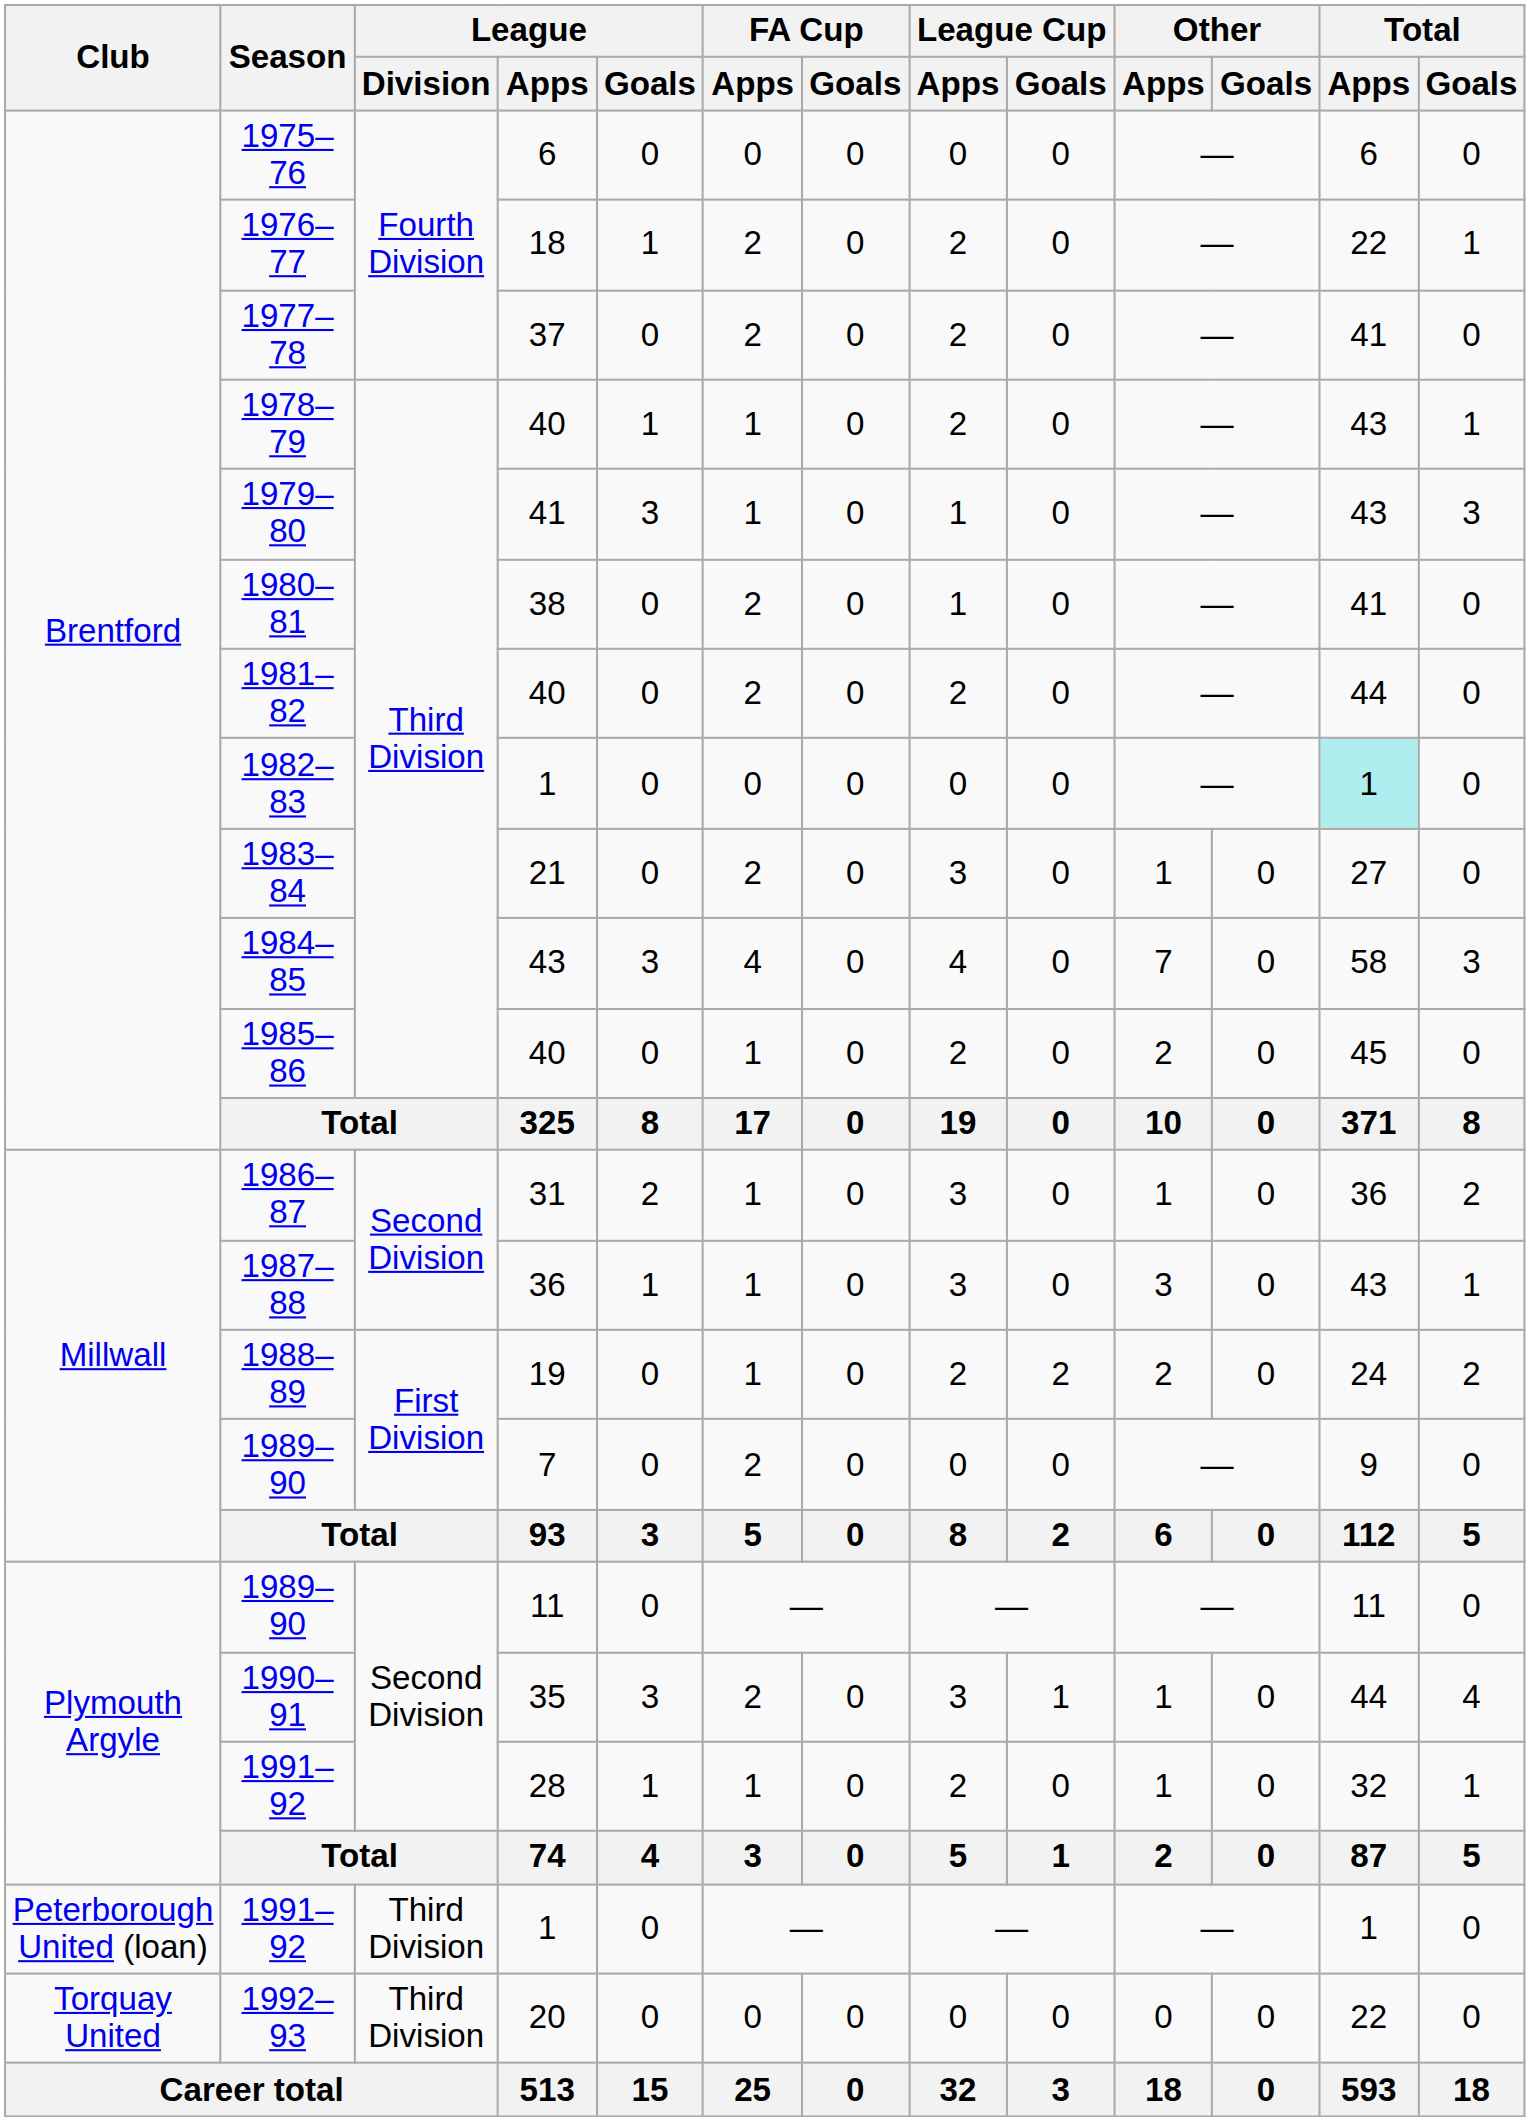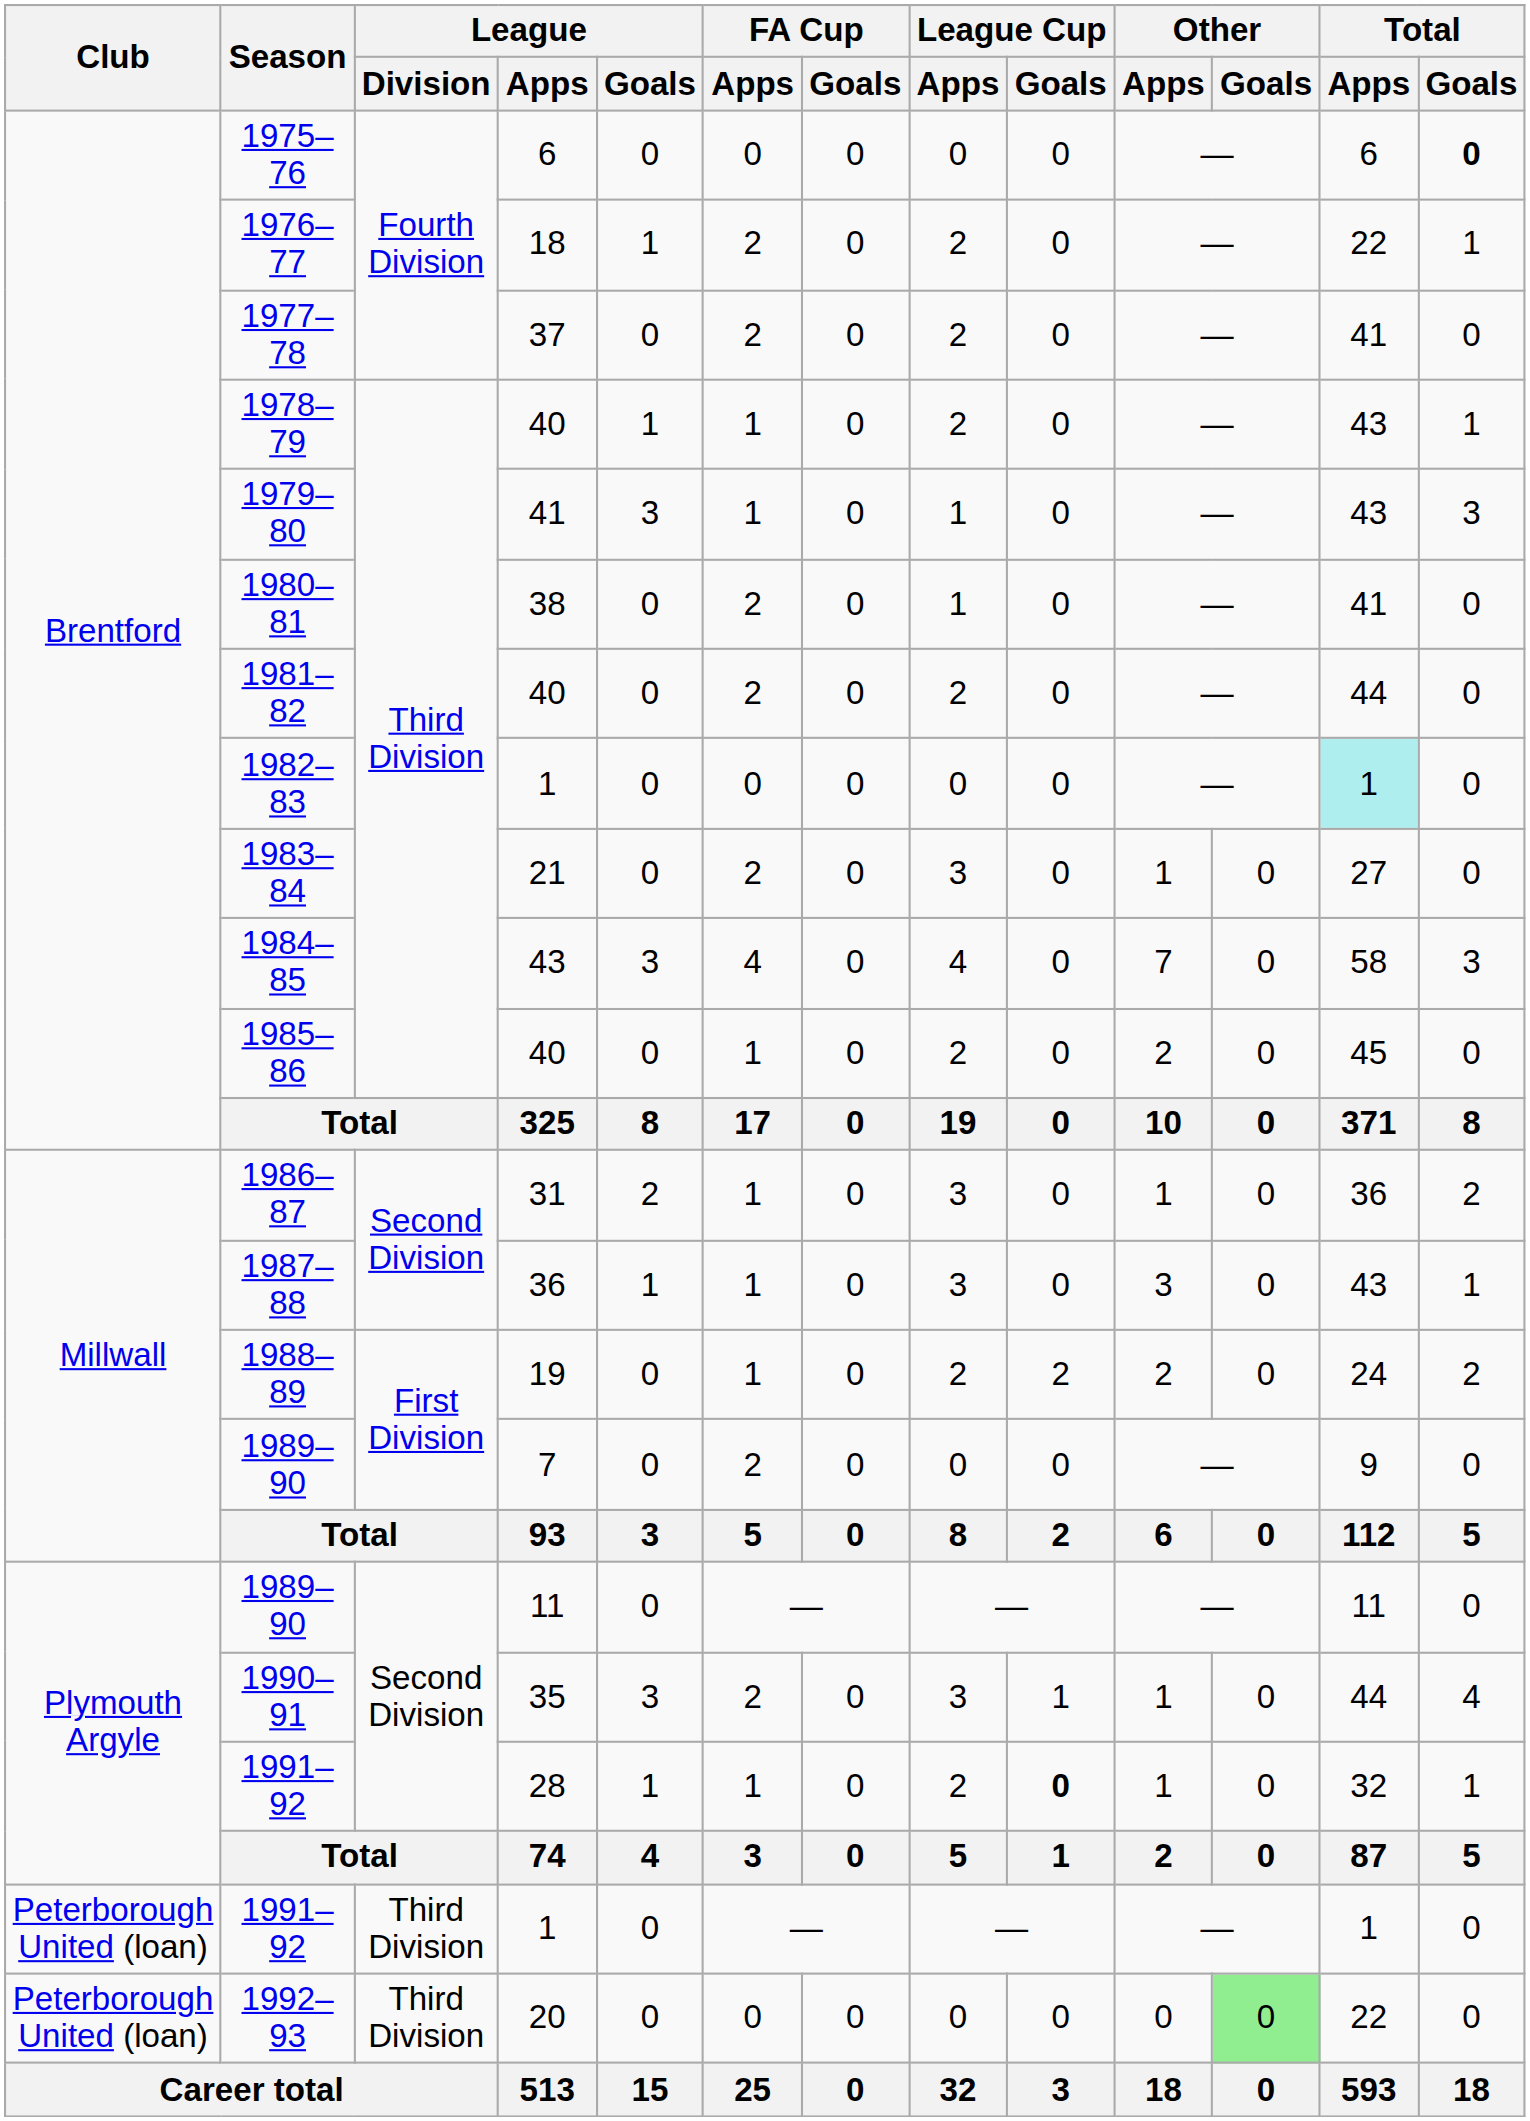1975–76 | Total / Goals: normal -> bold
1991–92 / 28 | League Cup / Goals: normal -> bold
1992–93 | Club: Torquay United -> Peterborough United (loan)
1992–93 | Other / Goals: no background -> lightgreen background
